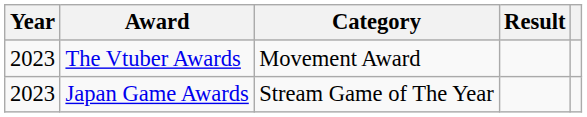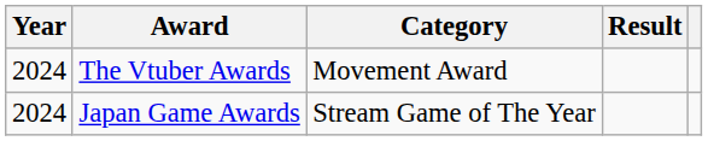The Vtuber Awards | Year: 2023 -> 2024
Japan Game Awards | Year: 2023 -> 2024
